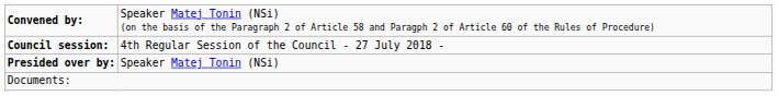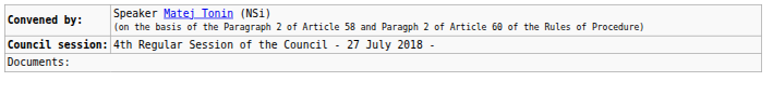- row: Presided over by: | Speaker Matej Tonin (NSi)
